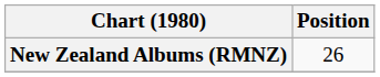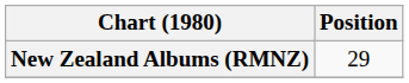New Zealand Albums (RMNZ) | Position: 26 -> 29
